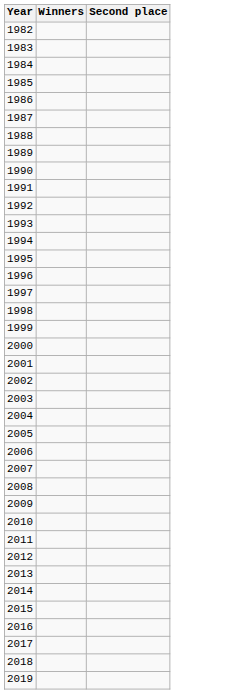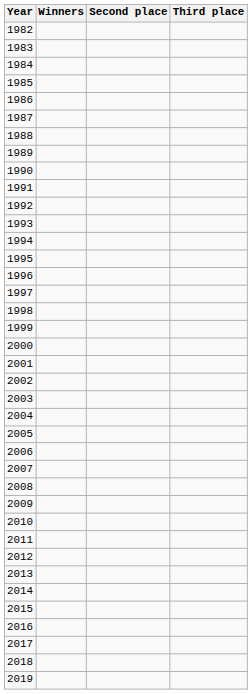+ column: Third place
